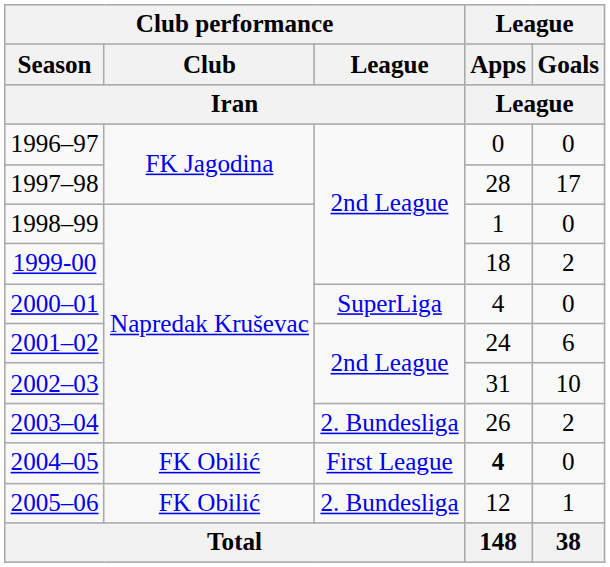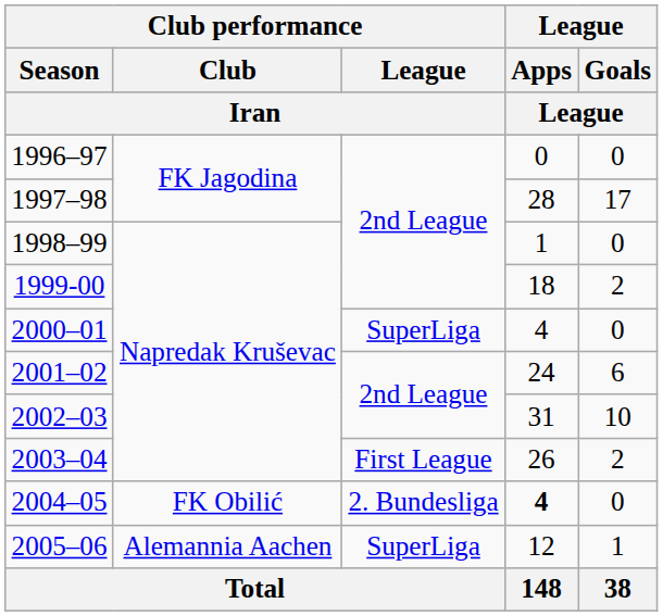2003–04 | Club performance / League / Iran: 2. Bundesliga -> First League
2004–05 | Club performance / League / Iran: First League -> 2. Bundesliga
2005–06 | Club performance / Club / Iran: FK Obilić -> Alemannia Aachen
2005–06 | Club performance / League / Iran: 2. Bundesliga -> SuperLiga
